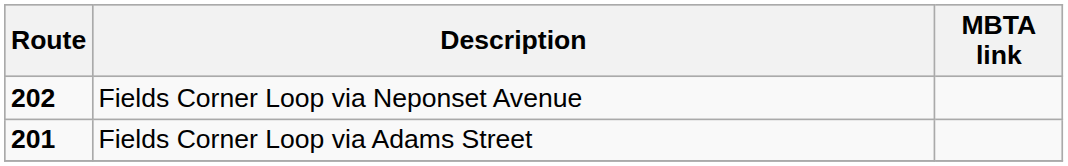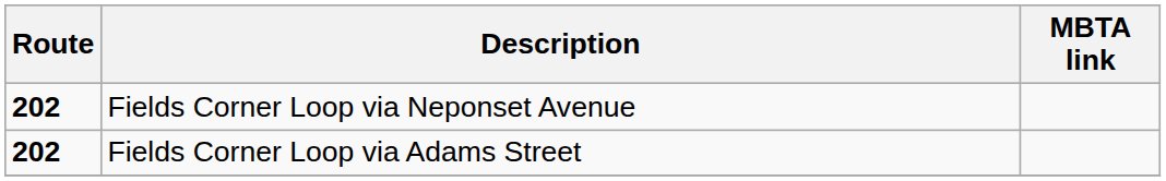Fields Corner Loop via Adams Street | Route: 201 -> 202
